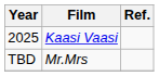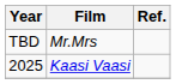rows swapped: 2025 <-> TBD
